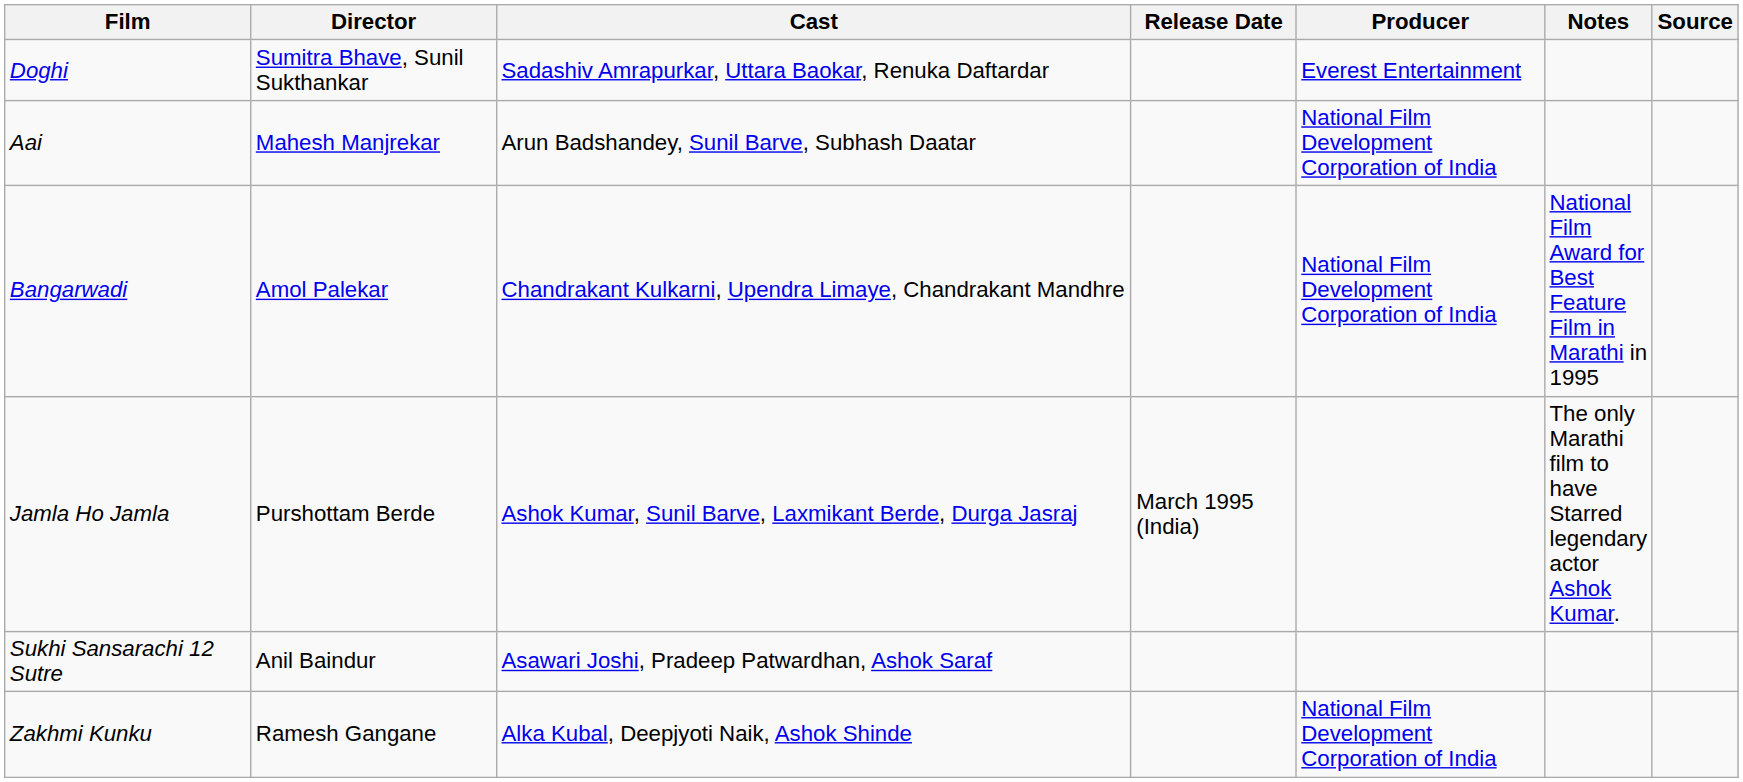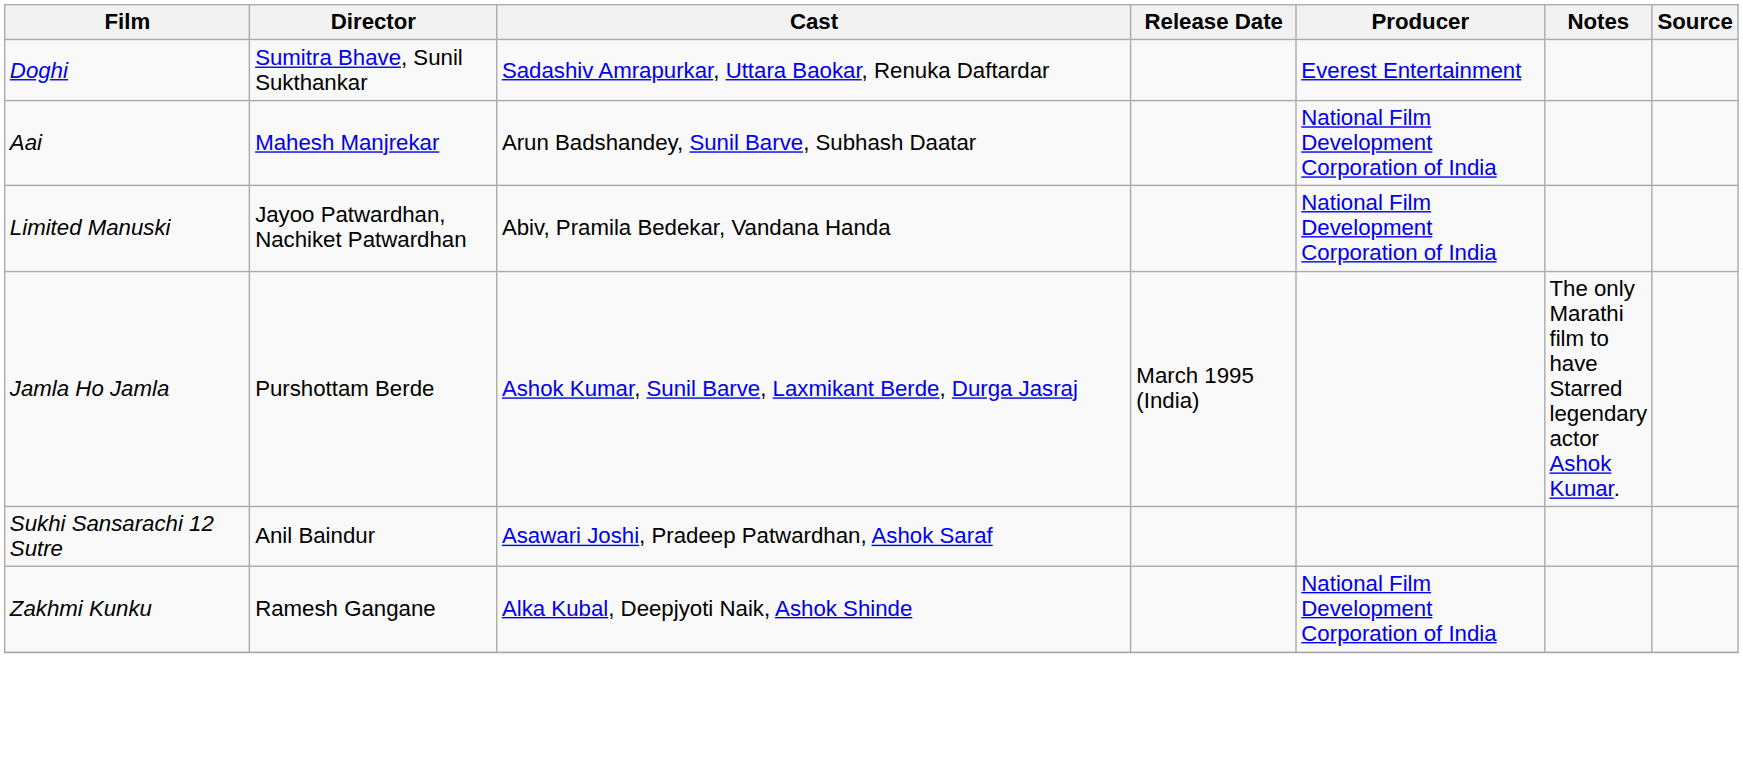- row: Bangarwadi | Amol Palekar | Chandrakant Kulkarni, Upendra Limaye, Chandrakant Mandhre | National Film Development Corporation of India | National Film Award for Best Feature Film in Marathi in 1995
+ row: Limited Manuski | Jayoo Patwardhan, Nachiket Patwardhan | Abiv, Pramila Bedekar, Vandana Handa | National Film Development Corporation of India
